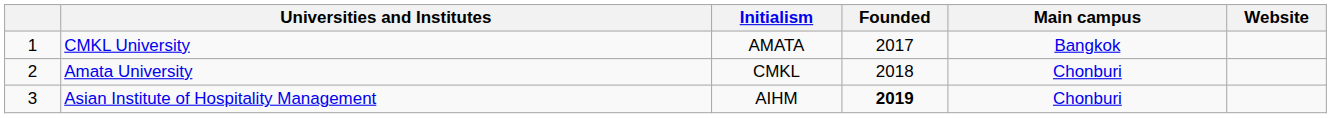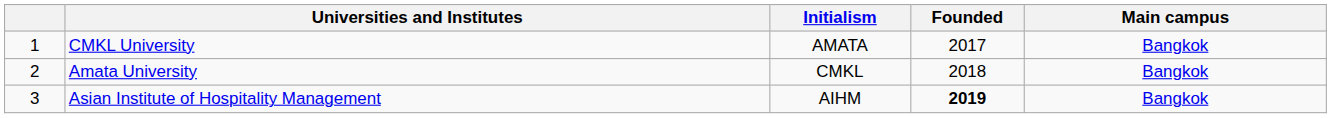- column: Website
Amata University | Main campus: Chonburi -> Bangkok
Asian Institute of Hospitality Management | Main campus: Chonburi -> Bangkok
